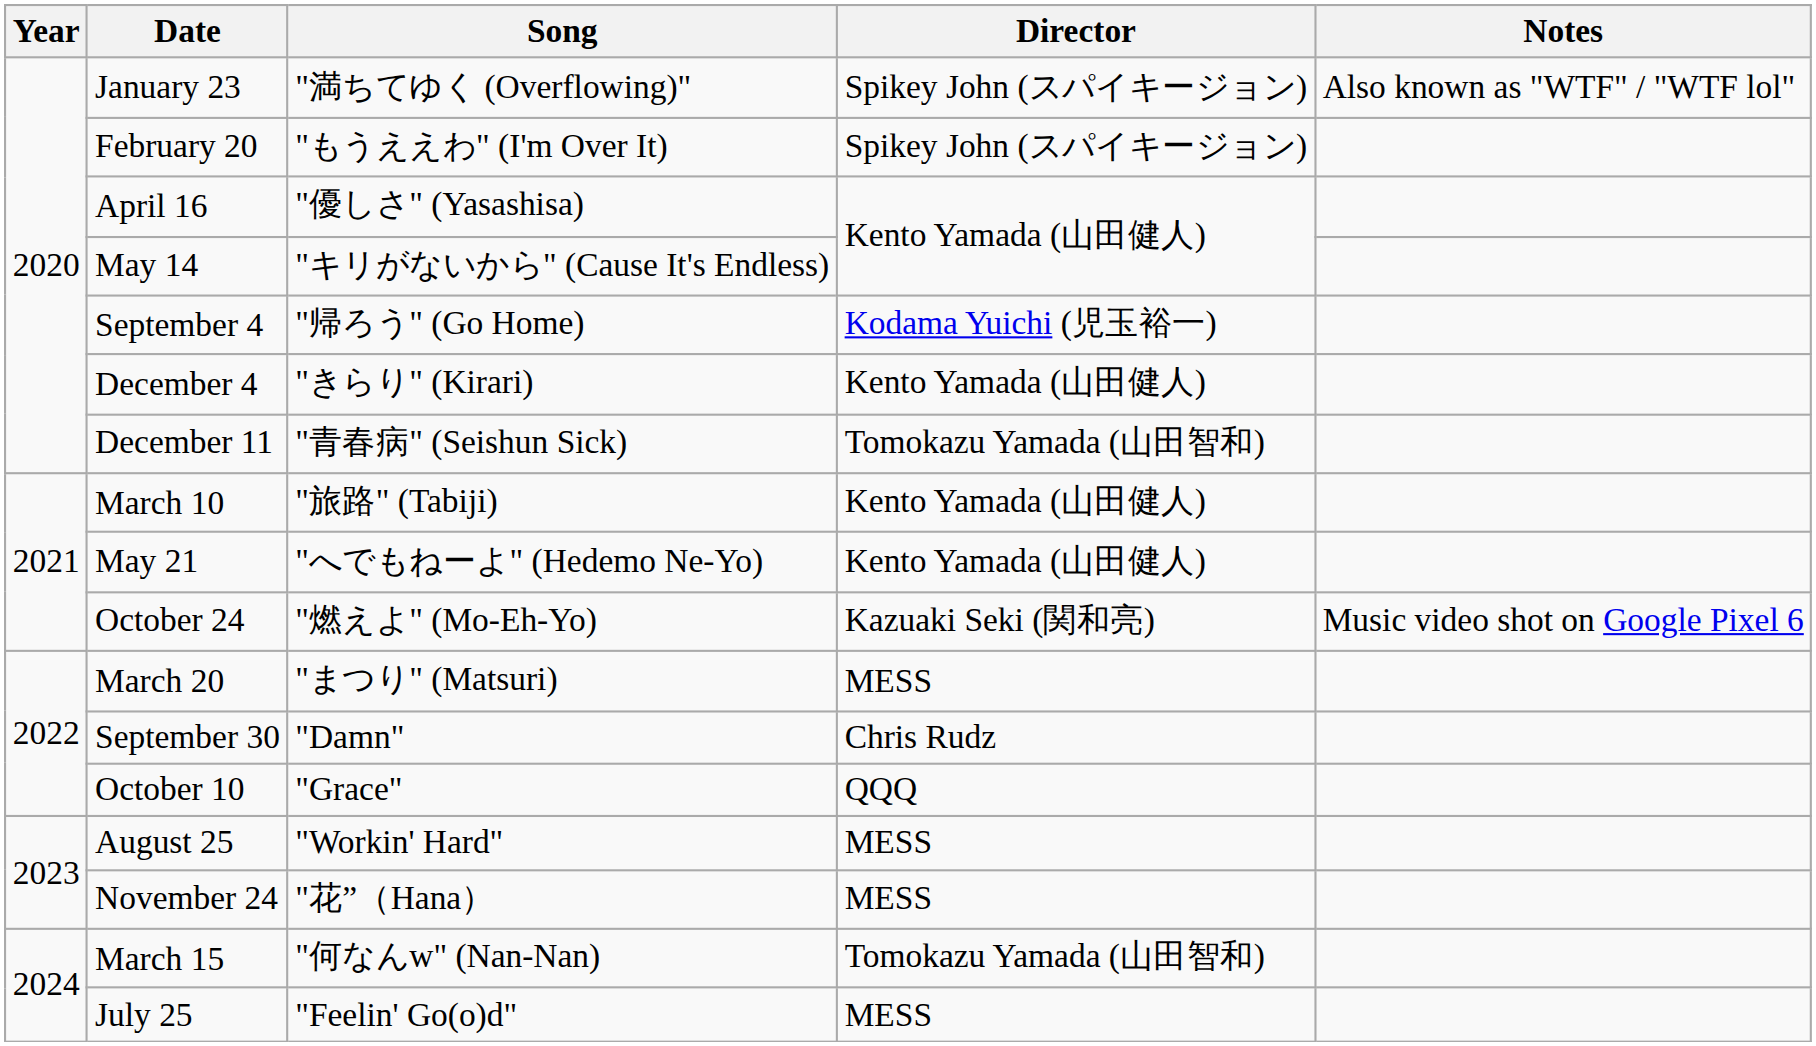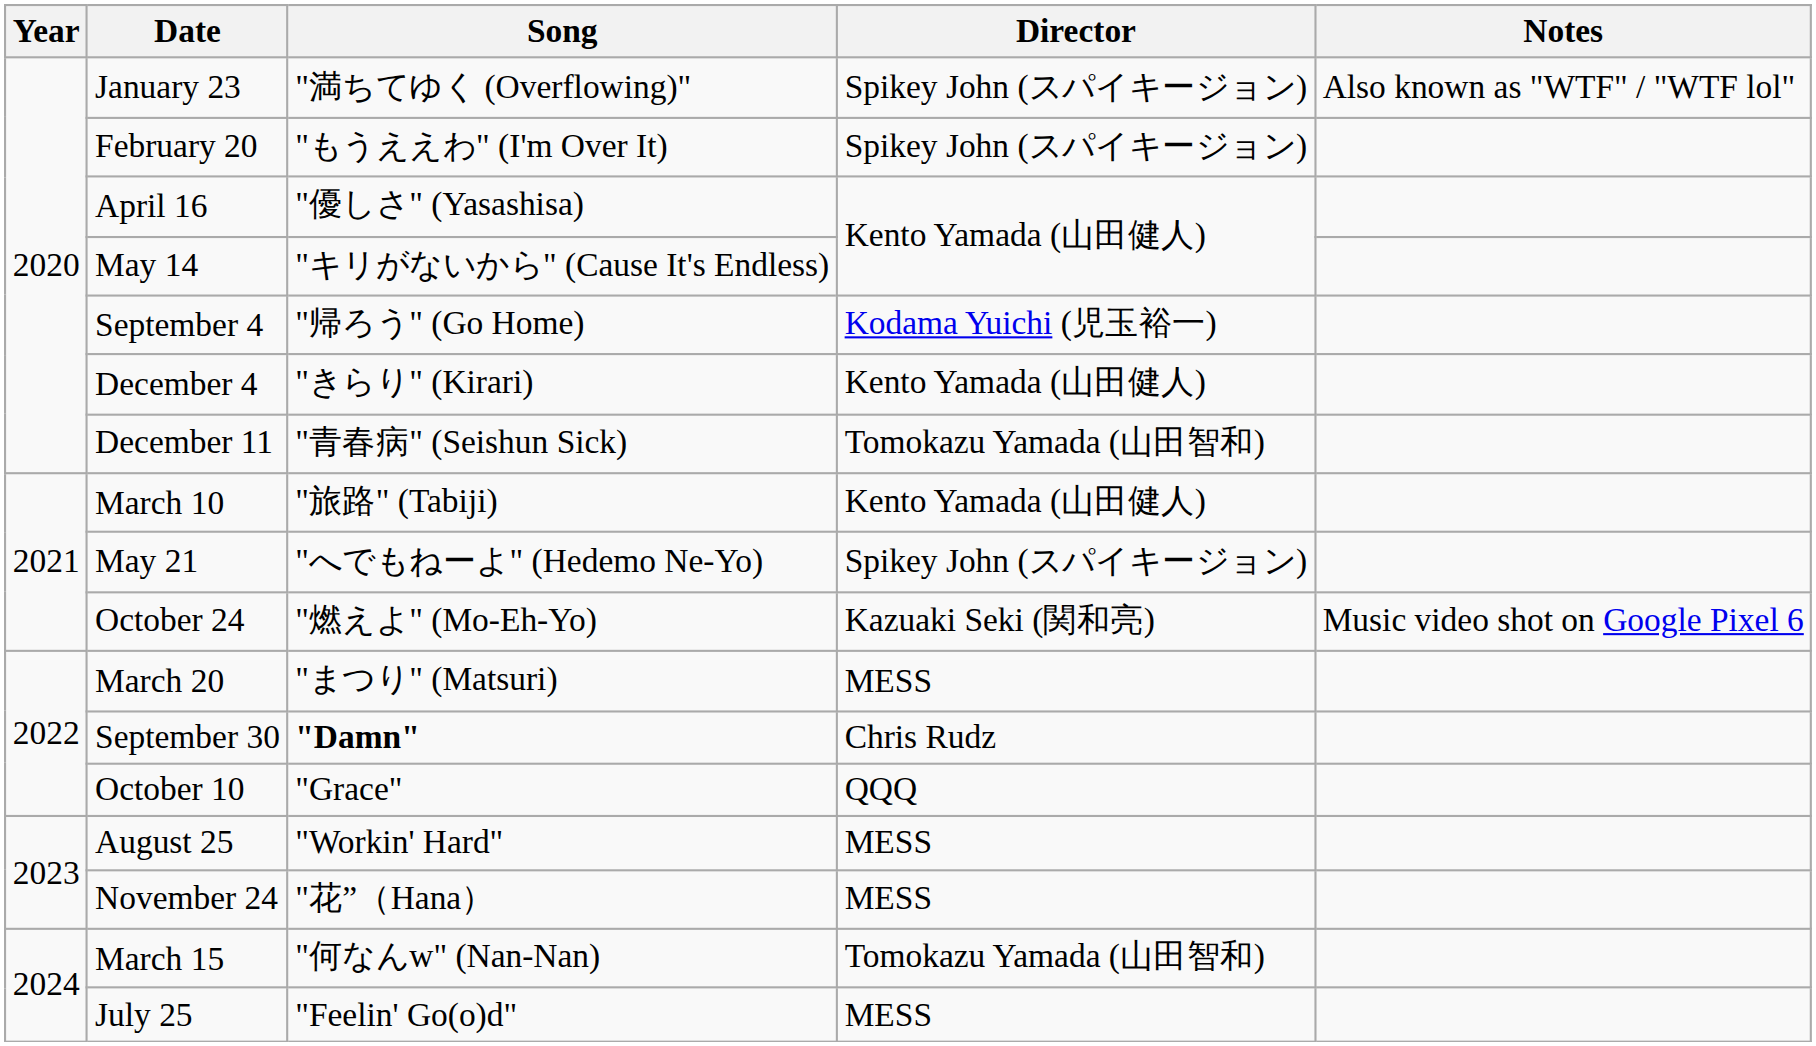May 21 | Director: Kento Yamada (山田健人) -> Spikey John (スパイキージョン)
September 30 | Song: normal -> bold
